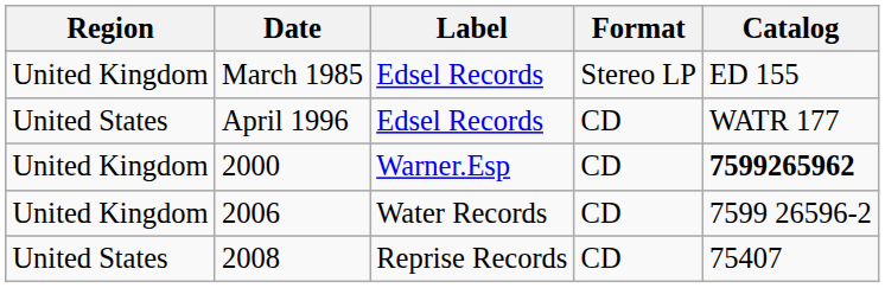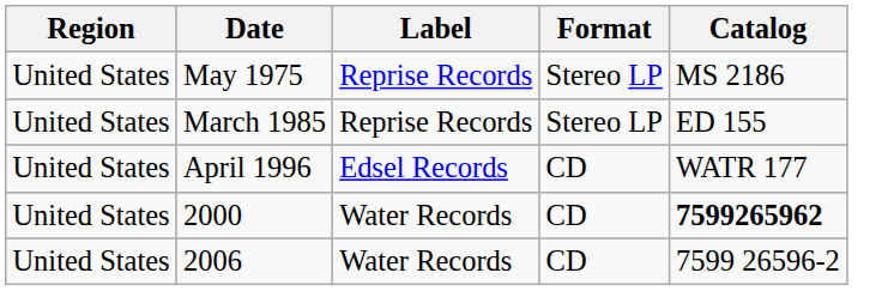+ row: United States | May 1975 | Reprise Records | Stereo LP | MS 2186
March 1985 | Region: United Kingdom -> United States
March 1985 | Label: Edsel Records -> Reprise Records
2000 | Region: United Kingdom -> United States
2000 | Label: Warner.Esp -> Water Records
2006 | Region: United Kingdom -> United States
- row: United States | 2008 | Reprise Records | CD | 75407
